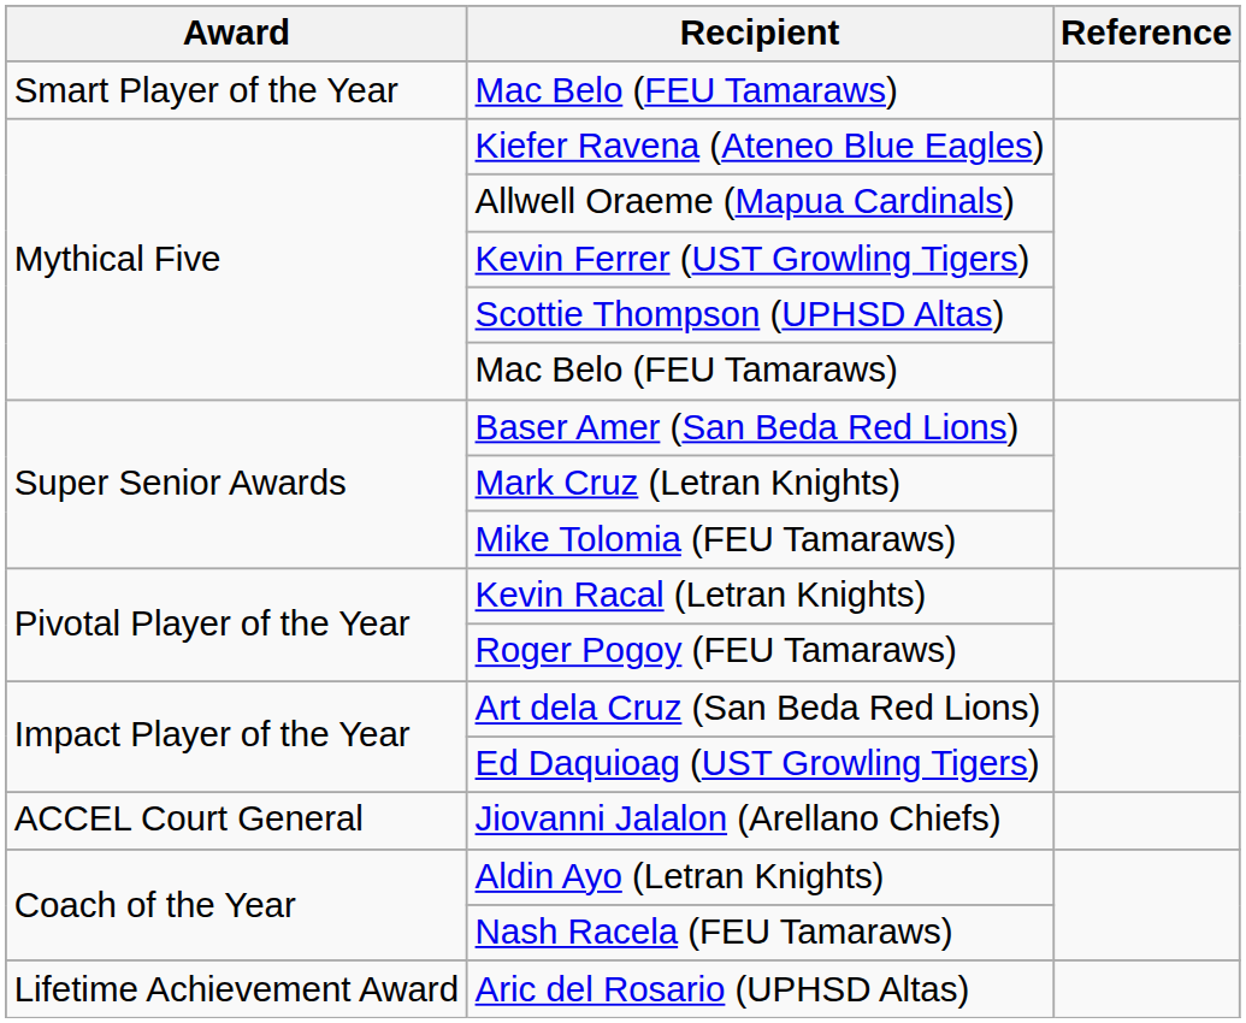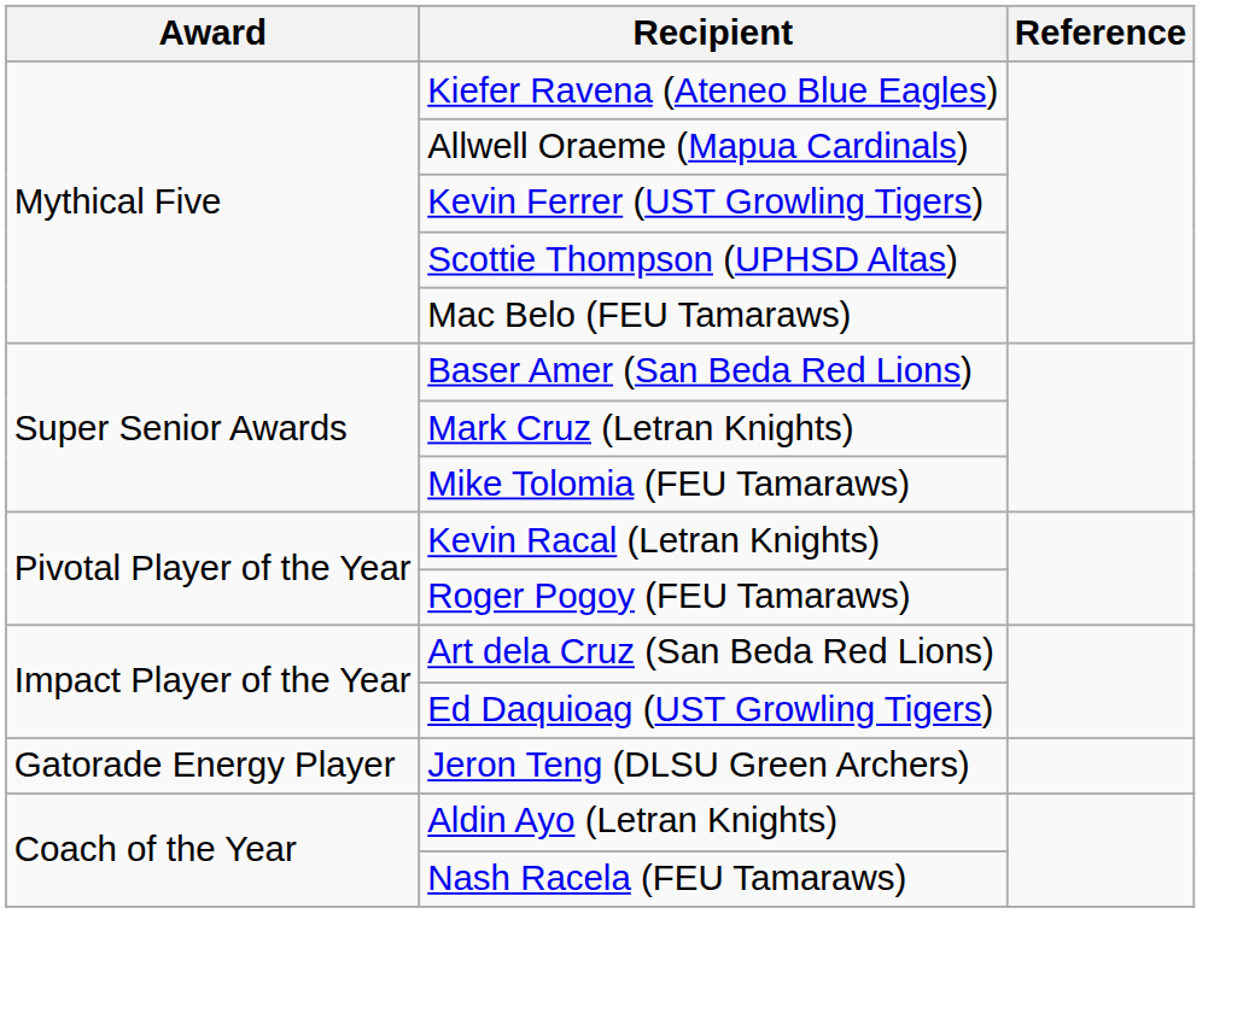- row: Smart Player of the Year | Mac Belo (FEU Tamaraws)
- row: ACCEL Court General | Jiovanni Jalalon (Arellano Chiefs)
+ row: Gatorade Energy Player | Jeron Teng (DLSU Green Archers)
- row: Lifetime Achievement Award | Aric del Rosario (UPHSD Altas)
